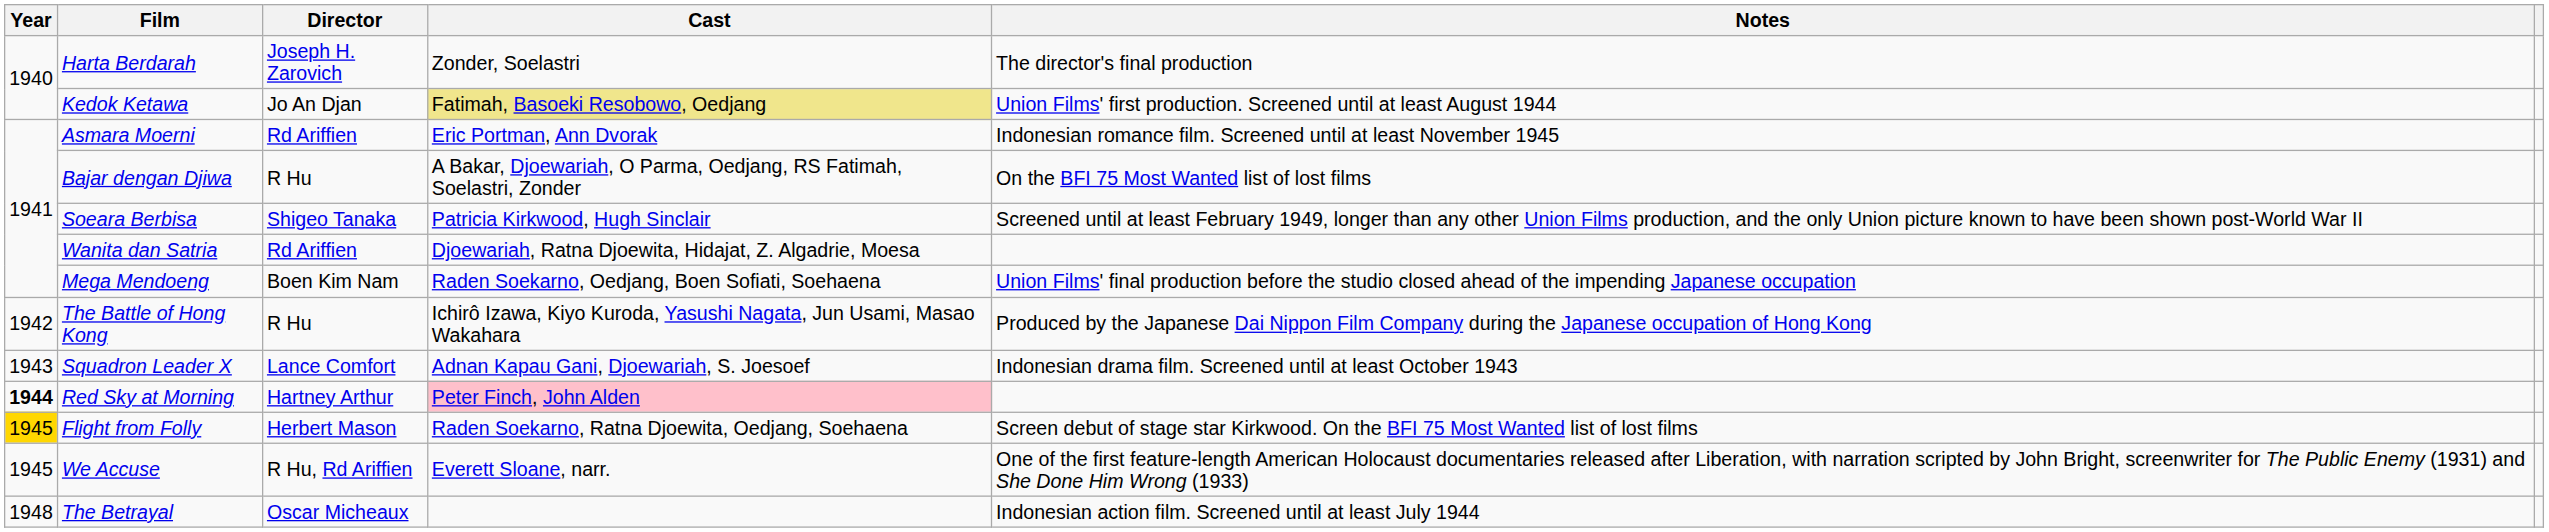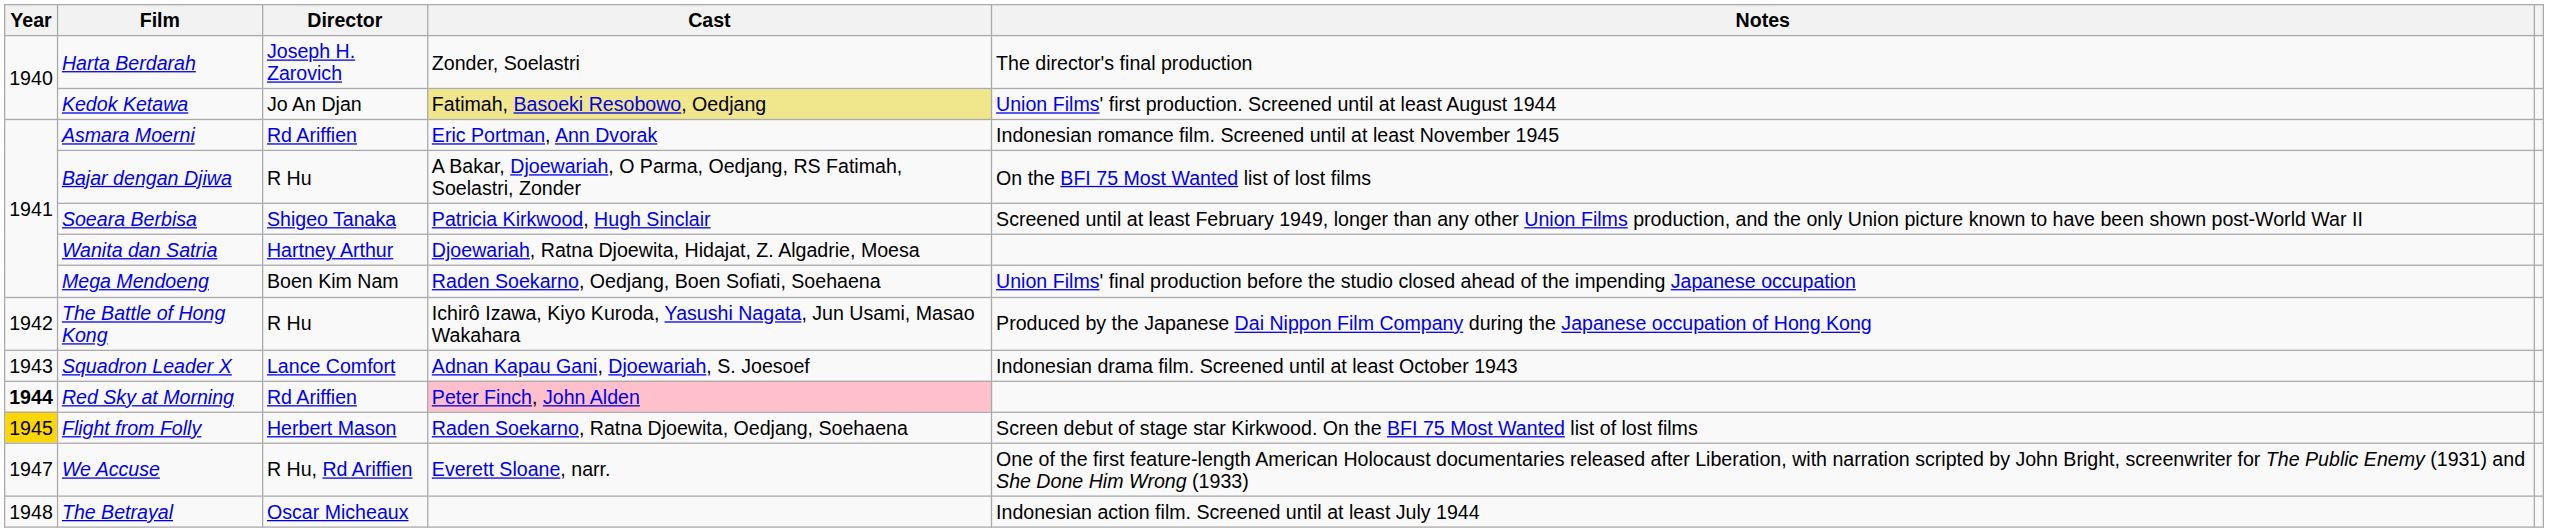Wanita dan Satria | Director: Rd Ariffien -> Hartney Arthur
Red Sky at Morning | Director: Hartney Arthur -> Rd Ariffien
We Accuse | Year: 1945 -> 1947
